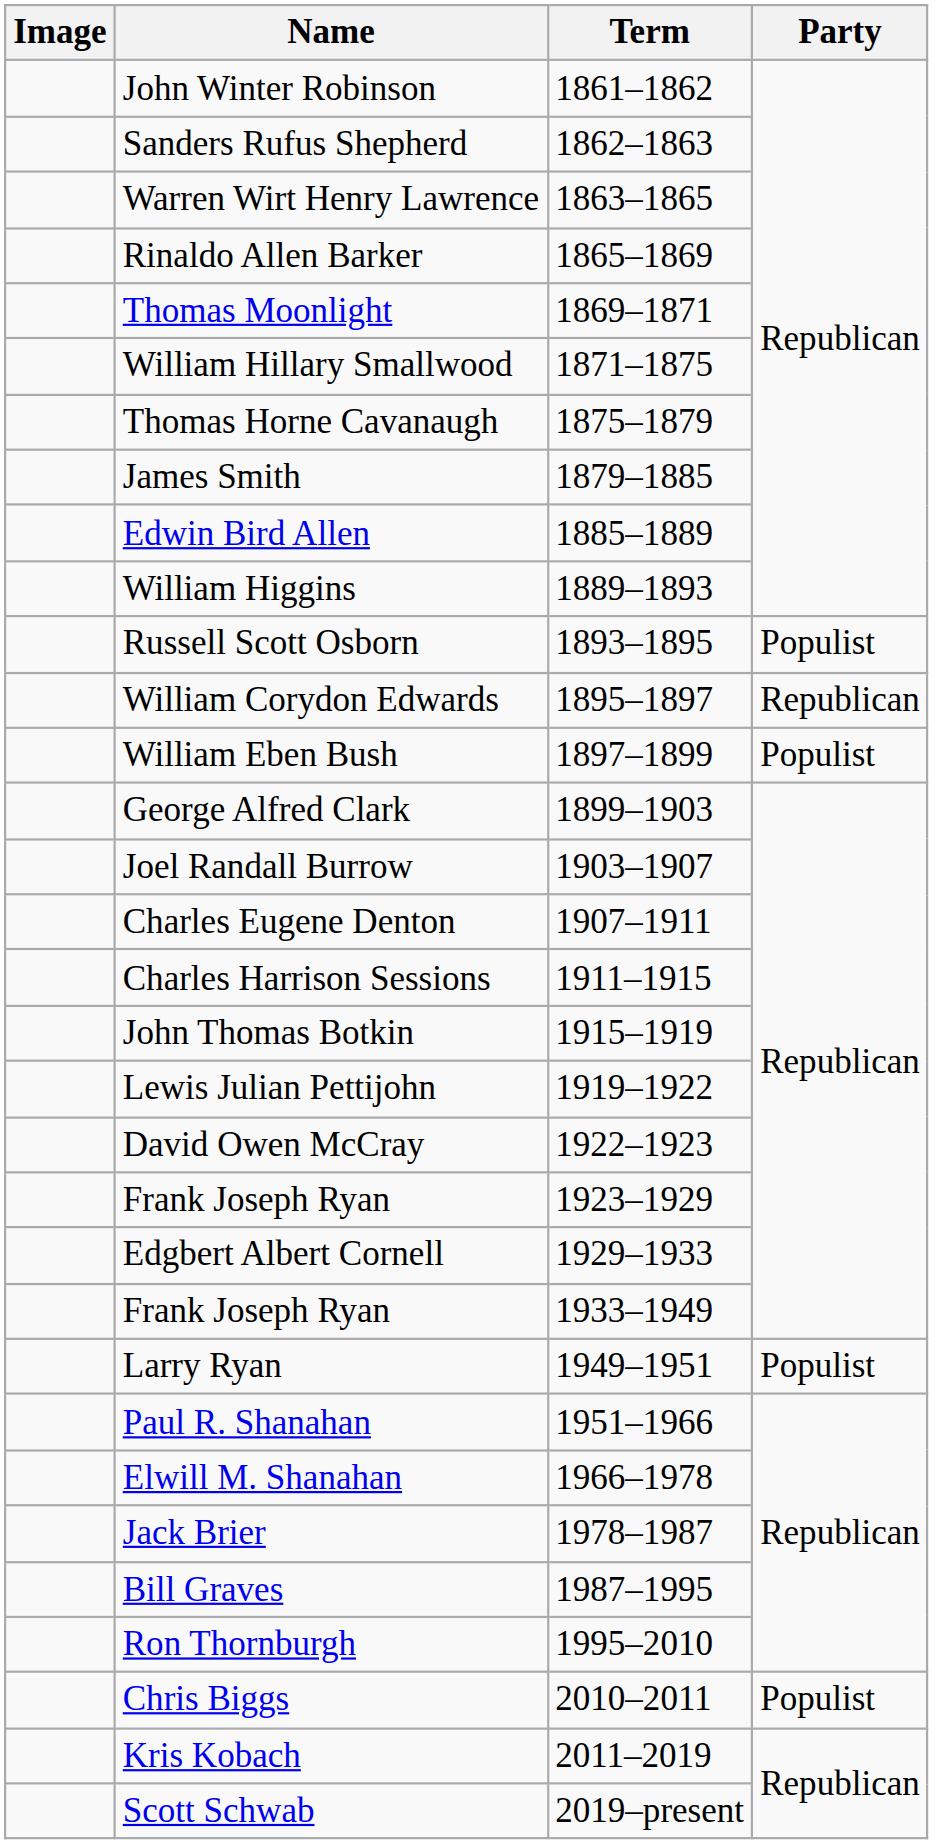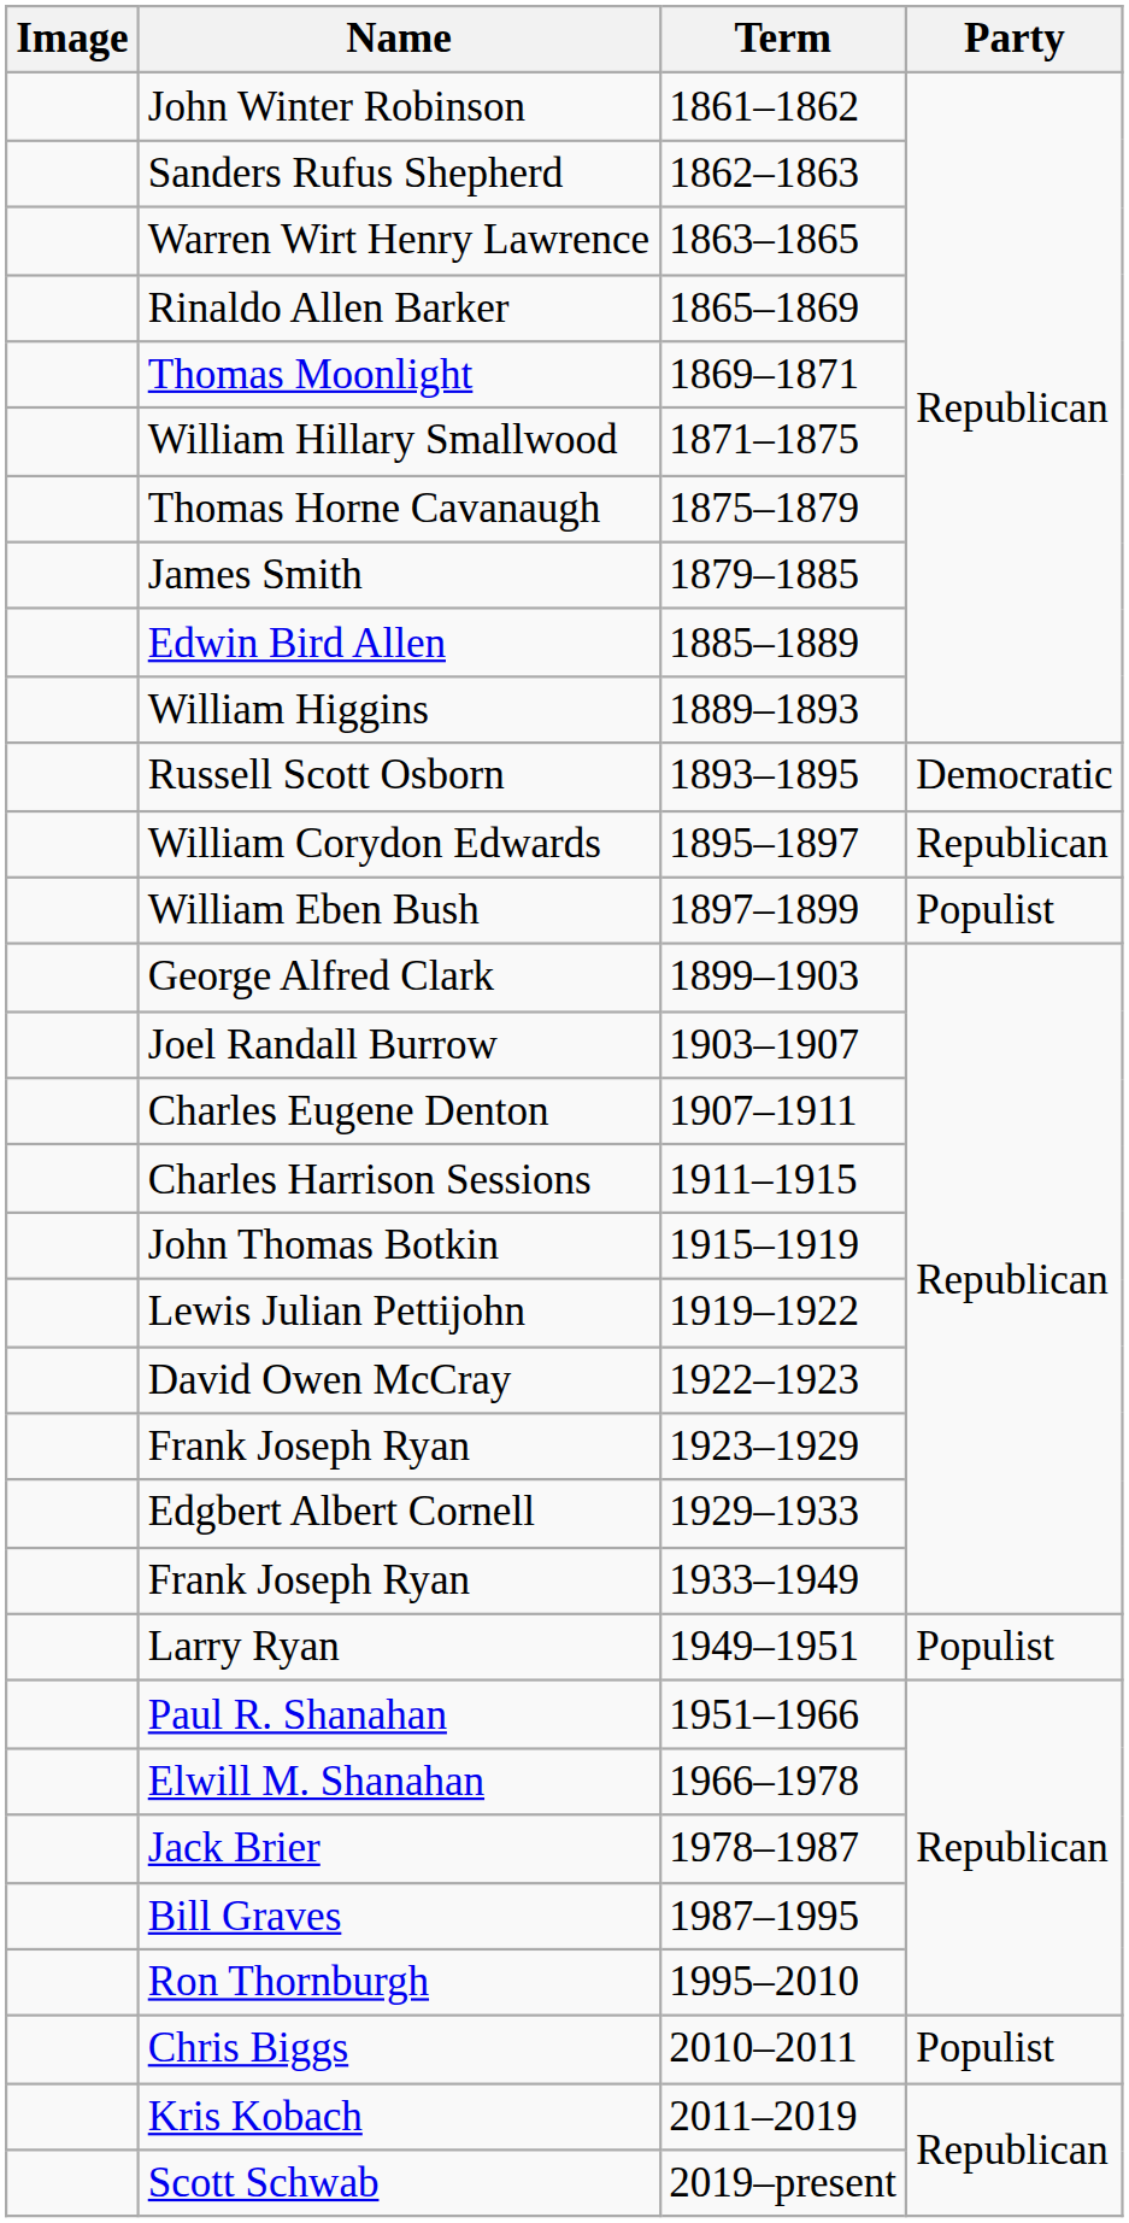Russell Scott Osborn | Party: Populist -> Democratic
